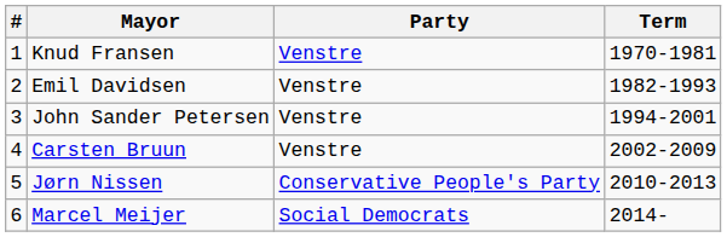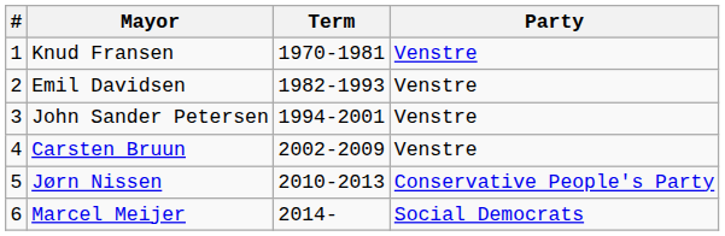columns swapped: Party <-> Term
